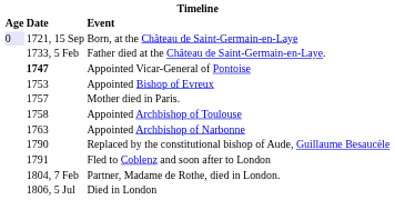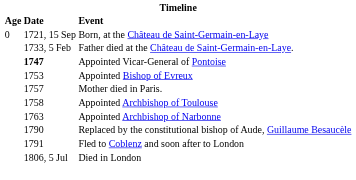Born, at the Château de Saint-Germain-en-Laye | Age: lavender background -> no background
- row: 1804, 7 Feb | Partner, Madame de Rothe, died in London.
